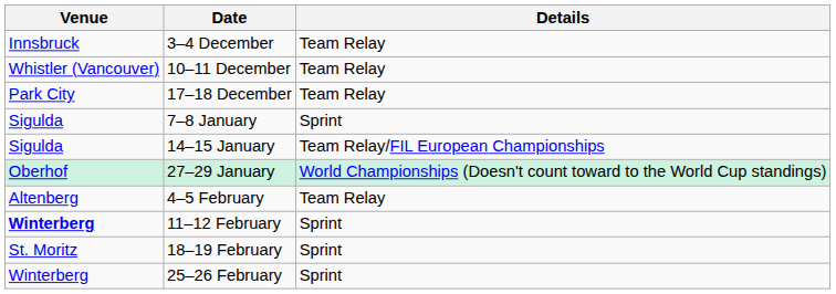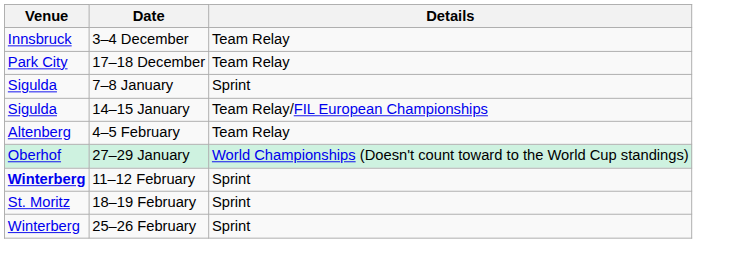- row: Whistler (Vancouver) | 10–11 December | Team Relay
rows swapped: 27–29 January <-> 4–5 February
